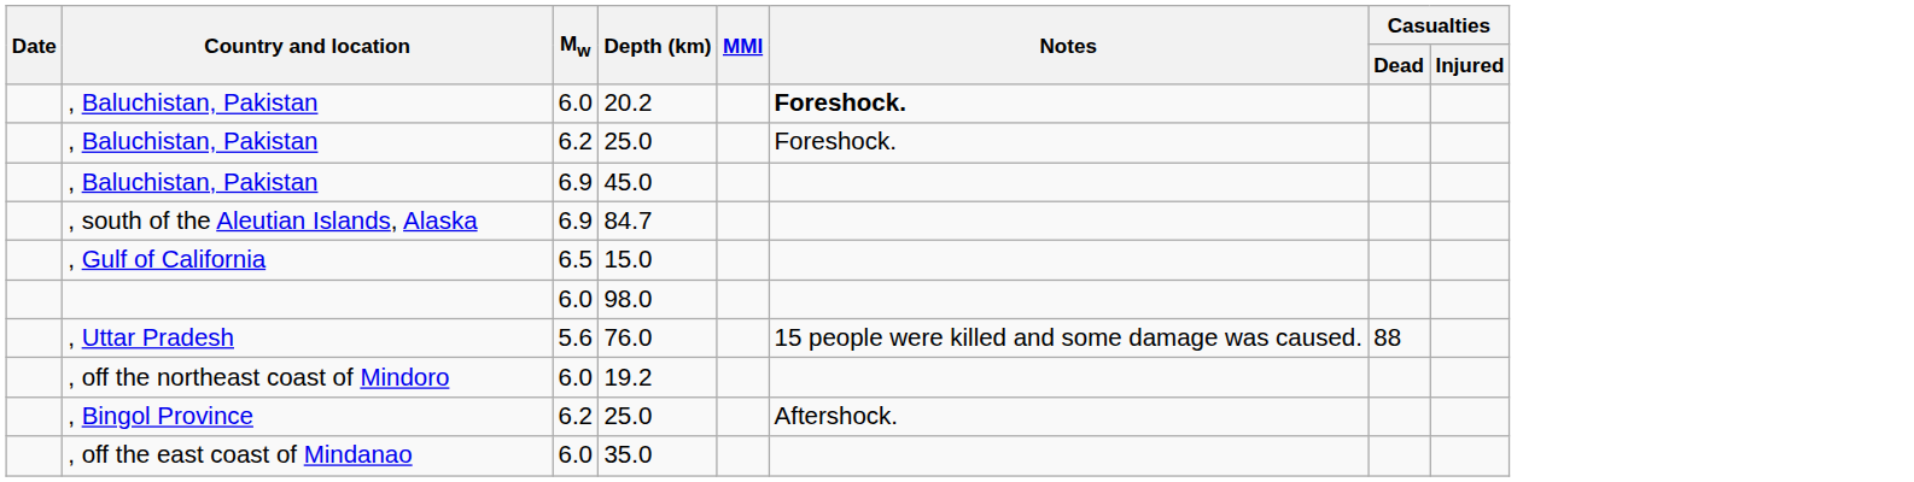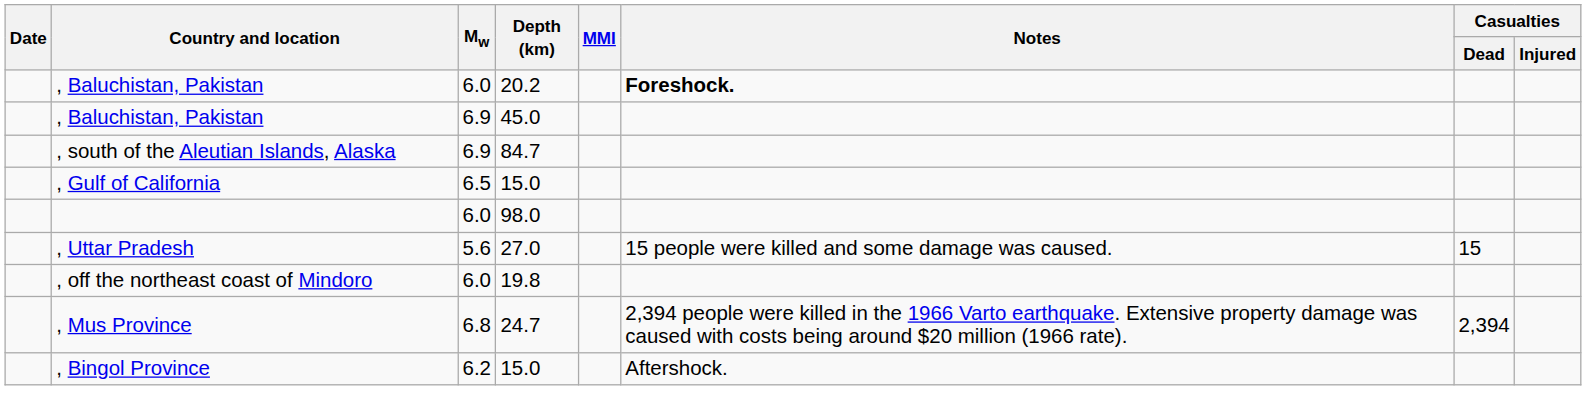- row: , Baluchistan, Pakistan | 6.2 | 25.0 | Foreshock.
, Uttar Pradesh | Depth (km): 76.0 -> 27.0
, Uttar Pradesh | Casualties / Dead: 88 -> 15
, off the northeast coast of Mindoro | Depth (km): 19.2 -> 19.8
+ row: , Mus Province | 6.8 | 24.7 | 2,394 people were killed in the 1966 Varto earthquake. Extensive property damage was caused with costs being around $20 million (1966 rate). | 2,394
, Bingol Province | Depth (km): 25.0 -> 15.0
- row: , off the east coast of Mindanao | 6.0 | 35.0
